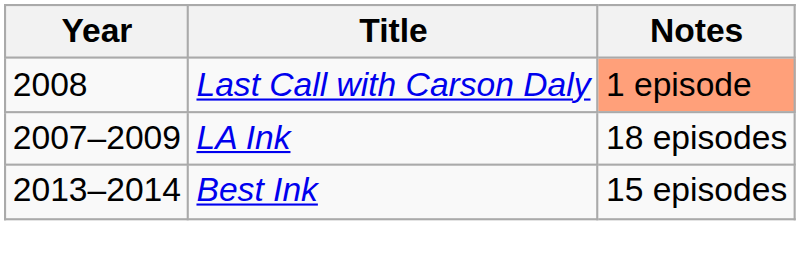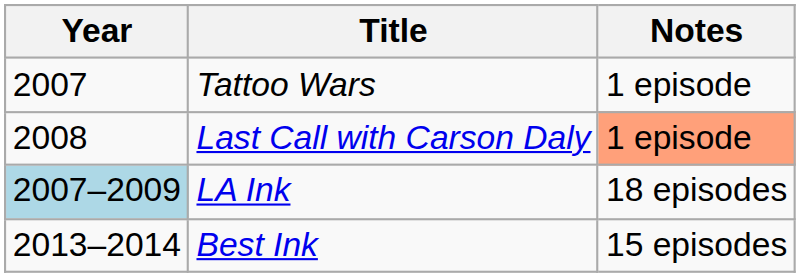+ row: 2007 | Tattoo Wars | 1 episode
LA Ink | Year: no background -> lightblue background
